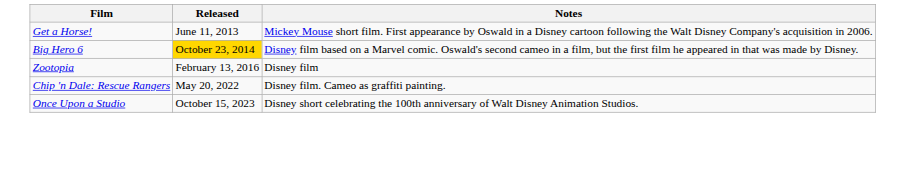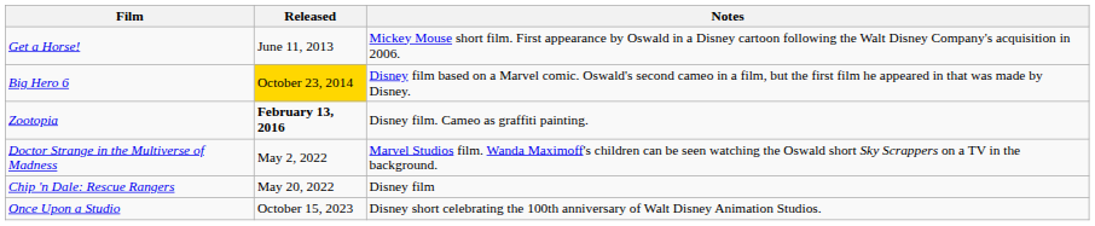Zootopia | Released: normal -> bold
Zootopia | Notes: Disney film -> Disney film. Cameo as graffiti painting.
+ row: Doctor Strange in the Multiverse of Madness | May 2, 2022 | Marvel Studios film. Wanda Maximoff's children can be seen watching the Oswald short Sky Scrappers on a TV in the background.
Chip 'n Dale: Rescue Rangers | Notes: Disney film. Cameo as graffiti painting. -> Disney film
